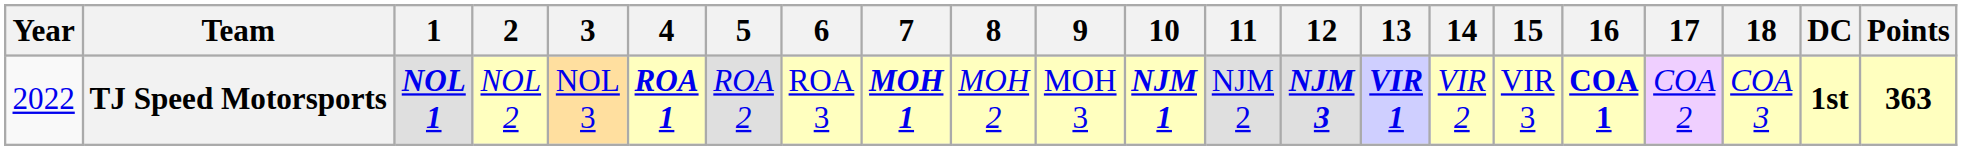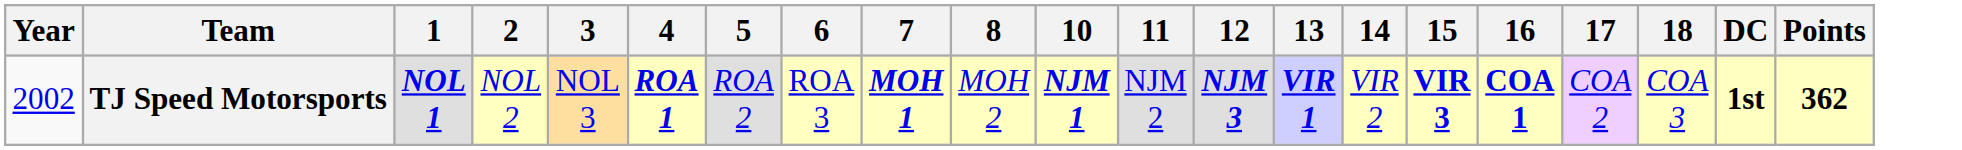- column: 9 | MOH 3
TJ Speed Motorsports | Year: 2022 -> 2002
TJ Speed Motorsports | 15: normal -> bold
TJ Speed Motorsports | Points: 363 -> 362
